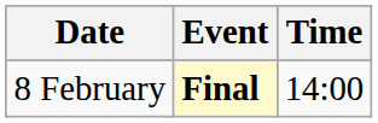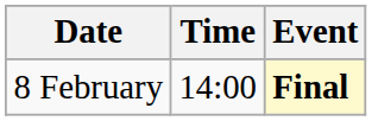columns swapped: Time <-> Event
